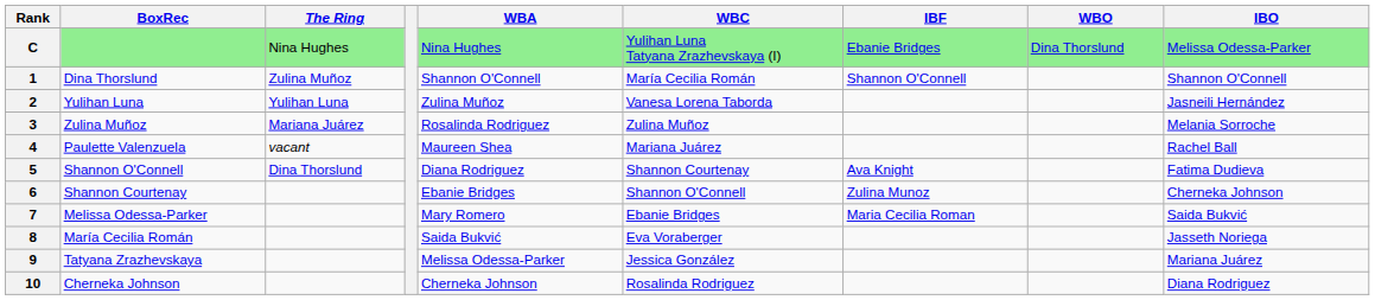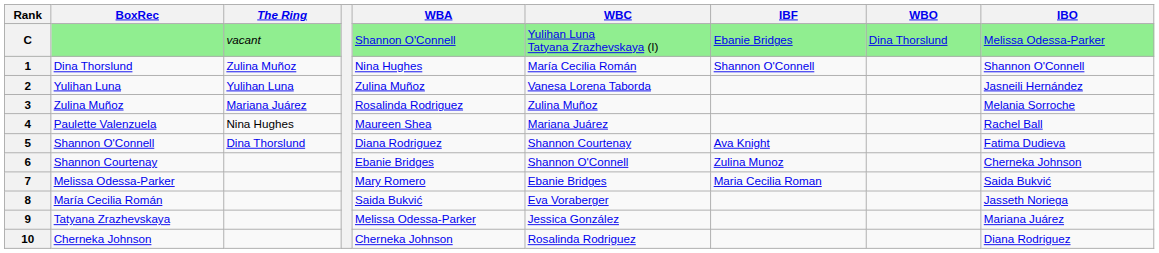C | The Ring: Nina Hughes -> vacant
C | WBA: Nina Hughes -> Shannon O'Connell
1 | WBA: Shannon O'Connell -> Nina Hughes
4 | The Ring: vacant -> Nina Hughes
